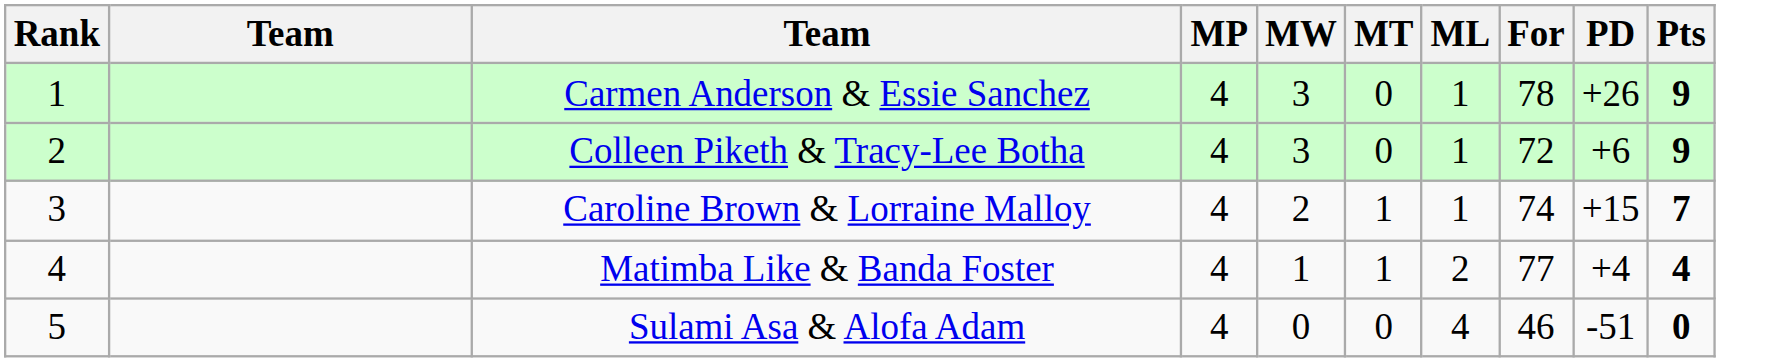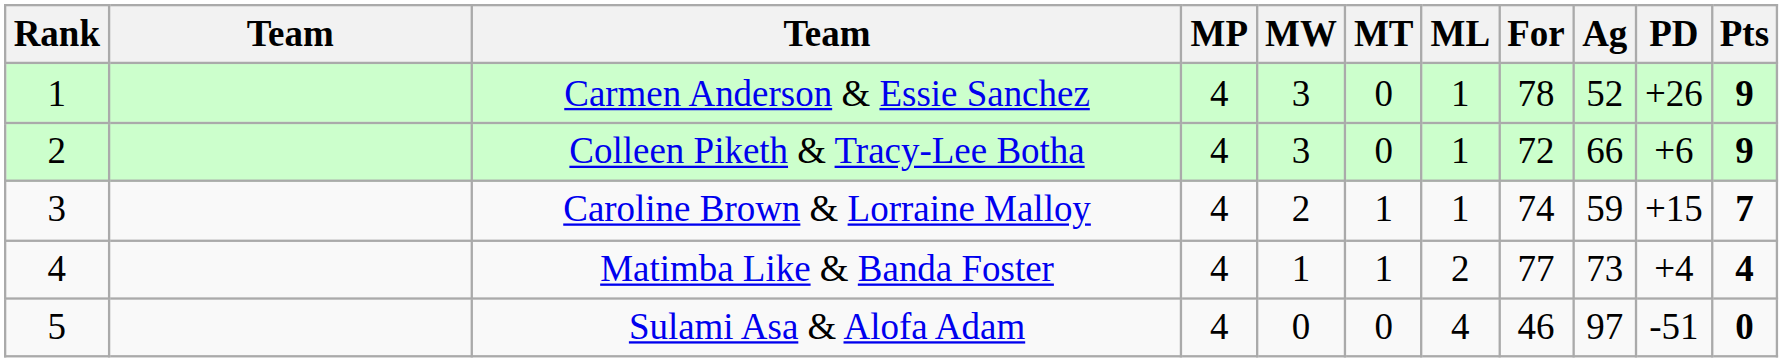+ column: Ag | 52 | 66 | 59 | 73 | 97
